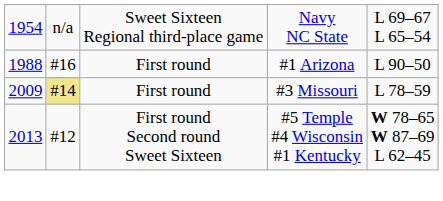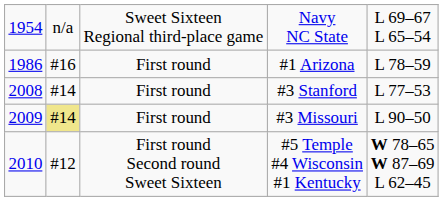#1 Arizona | column 1: 1988 -> 1986
#1 Arizona | column 5: L 90–50 -> L 78–59
+ row: 2008 | #14 | First round | #3 Stanford | L 77–53
#3 Missouri | column 5: L 78–59 -> L 90–50
#5 Temple #4 Wisconsin #1 Kentucky | column 1: 2013 -> 2010
